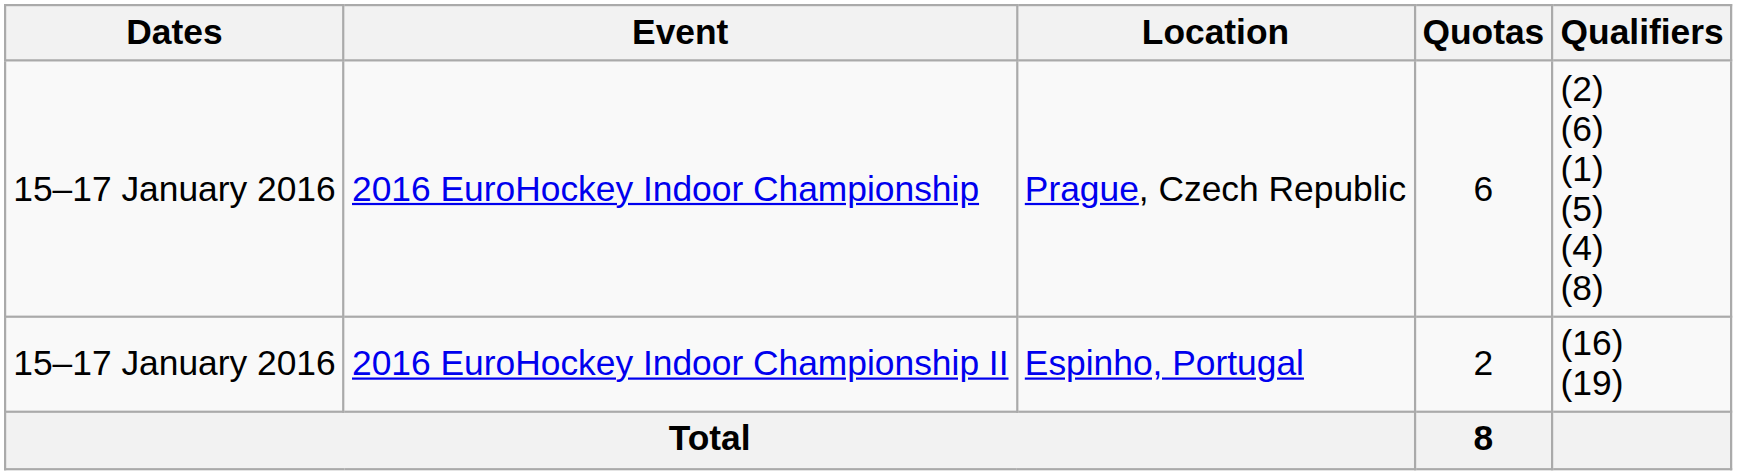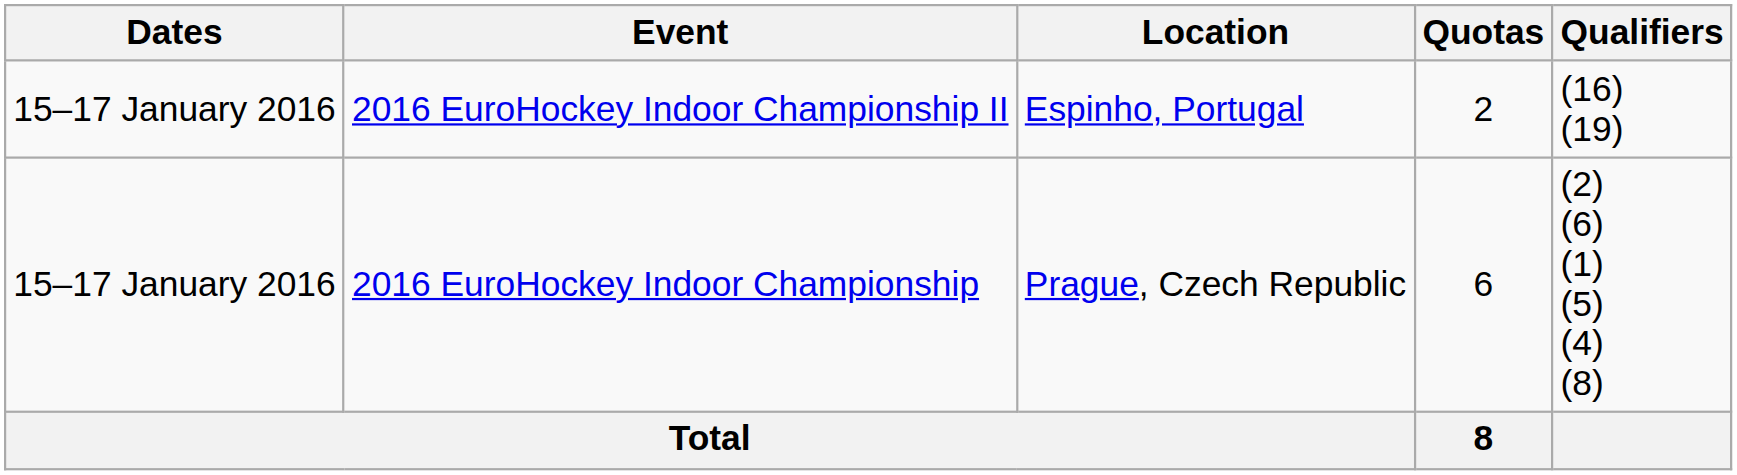rows swapped: 2016 EuroHockey Indoor Championship <-> 2016 EuroHockey Indoor Championship II
